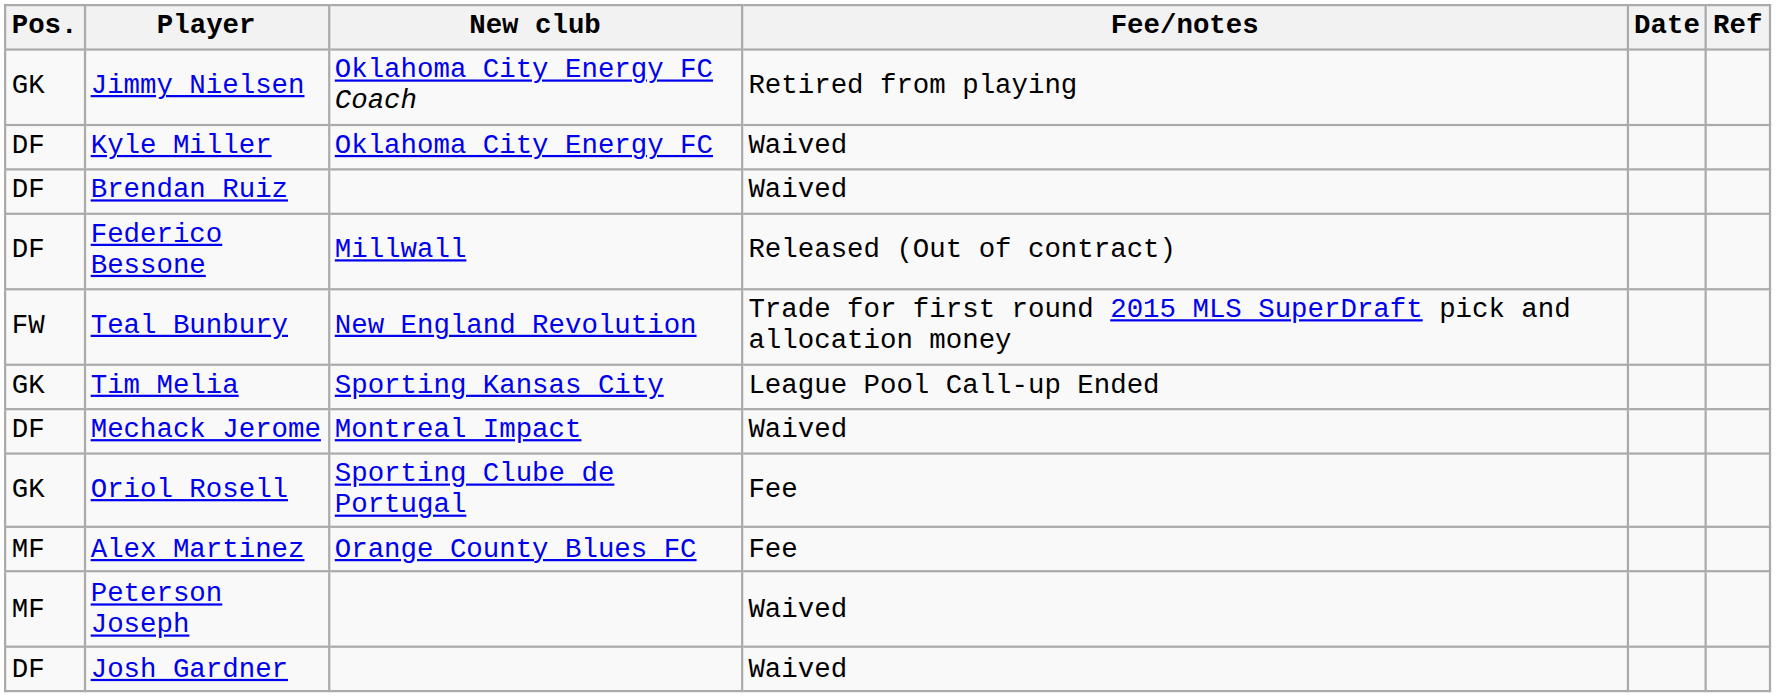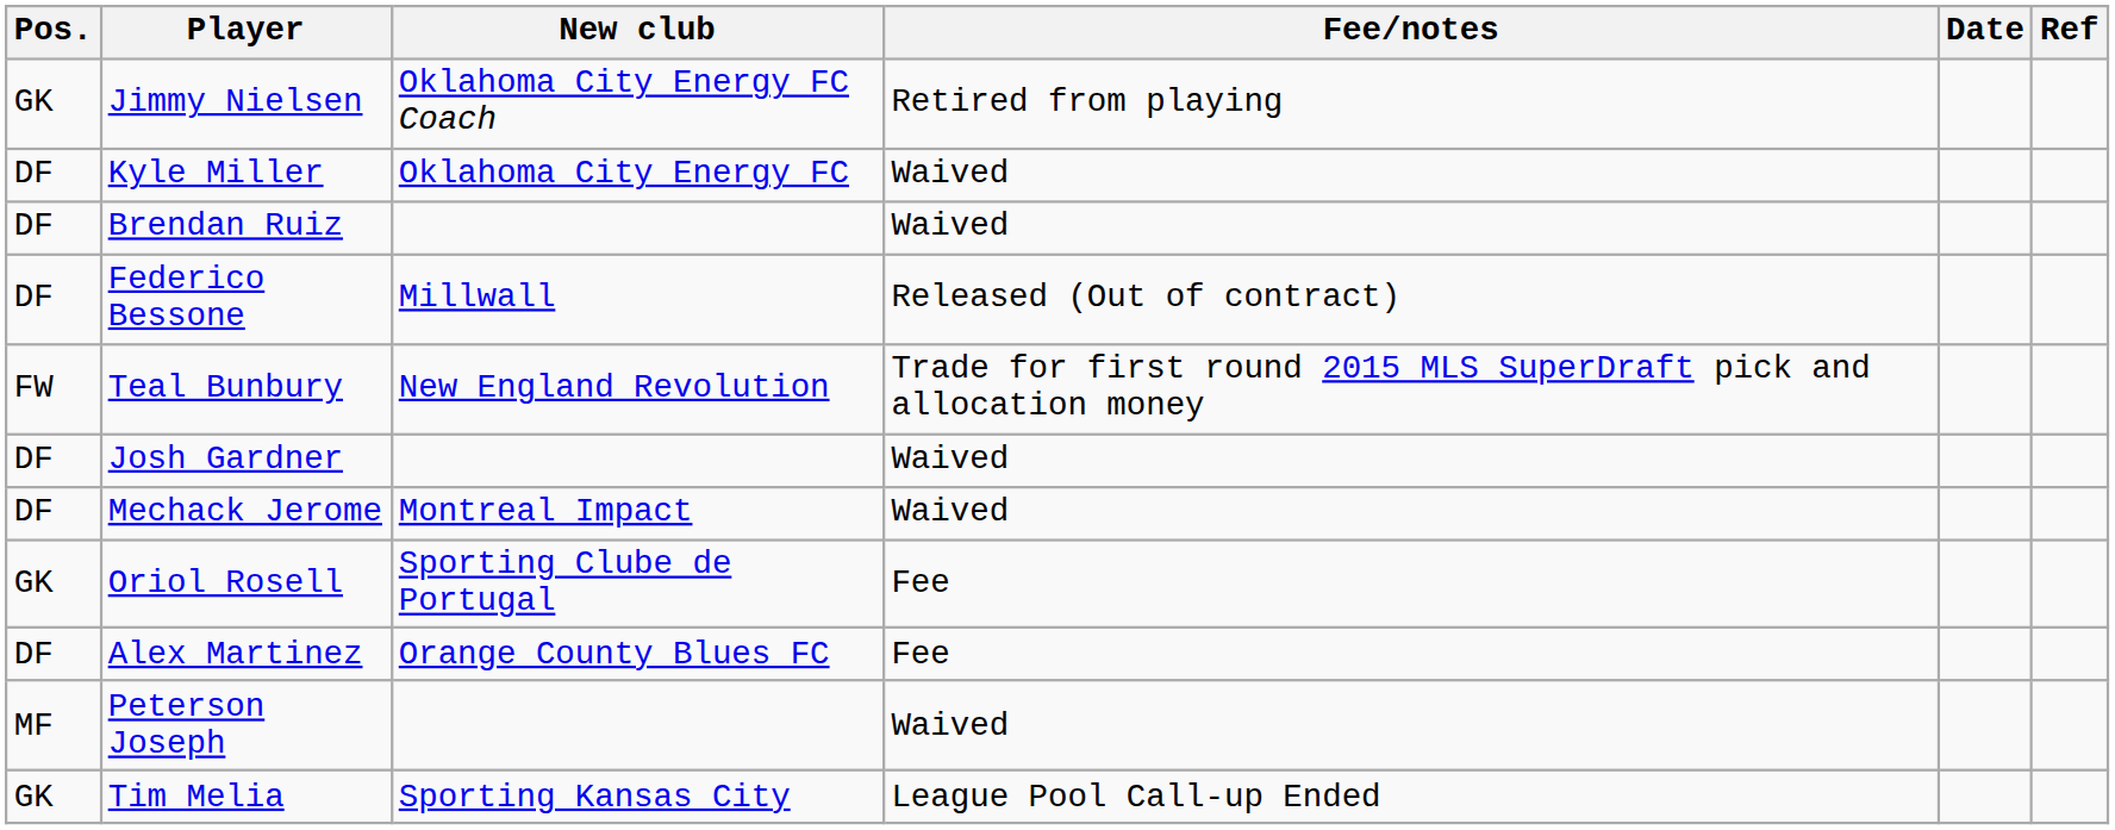rows swapped: Josh Gardner <-> Tim Melia
Alex Martinez | Pos.: MF -> DF
